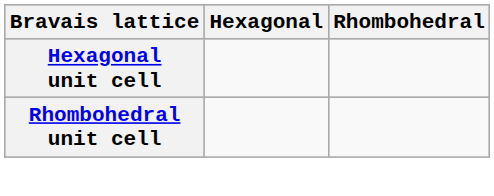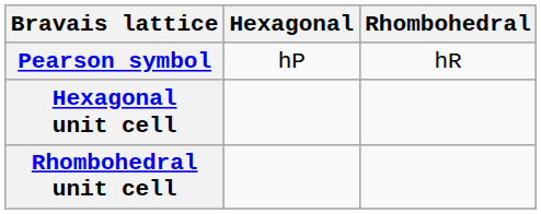+ row: Pearson symbol | hP | hR
